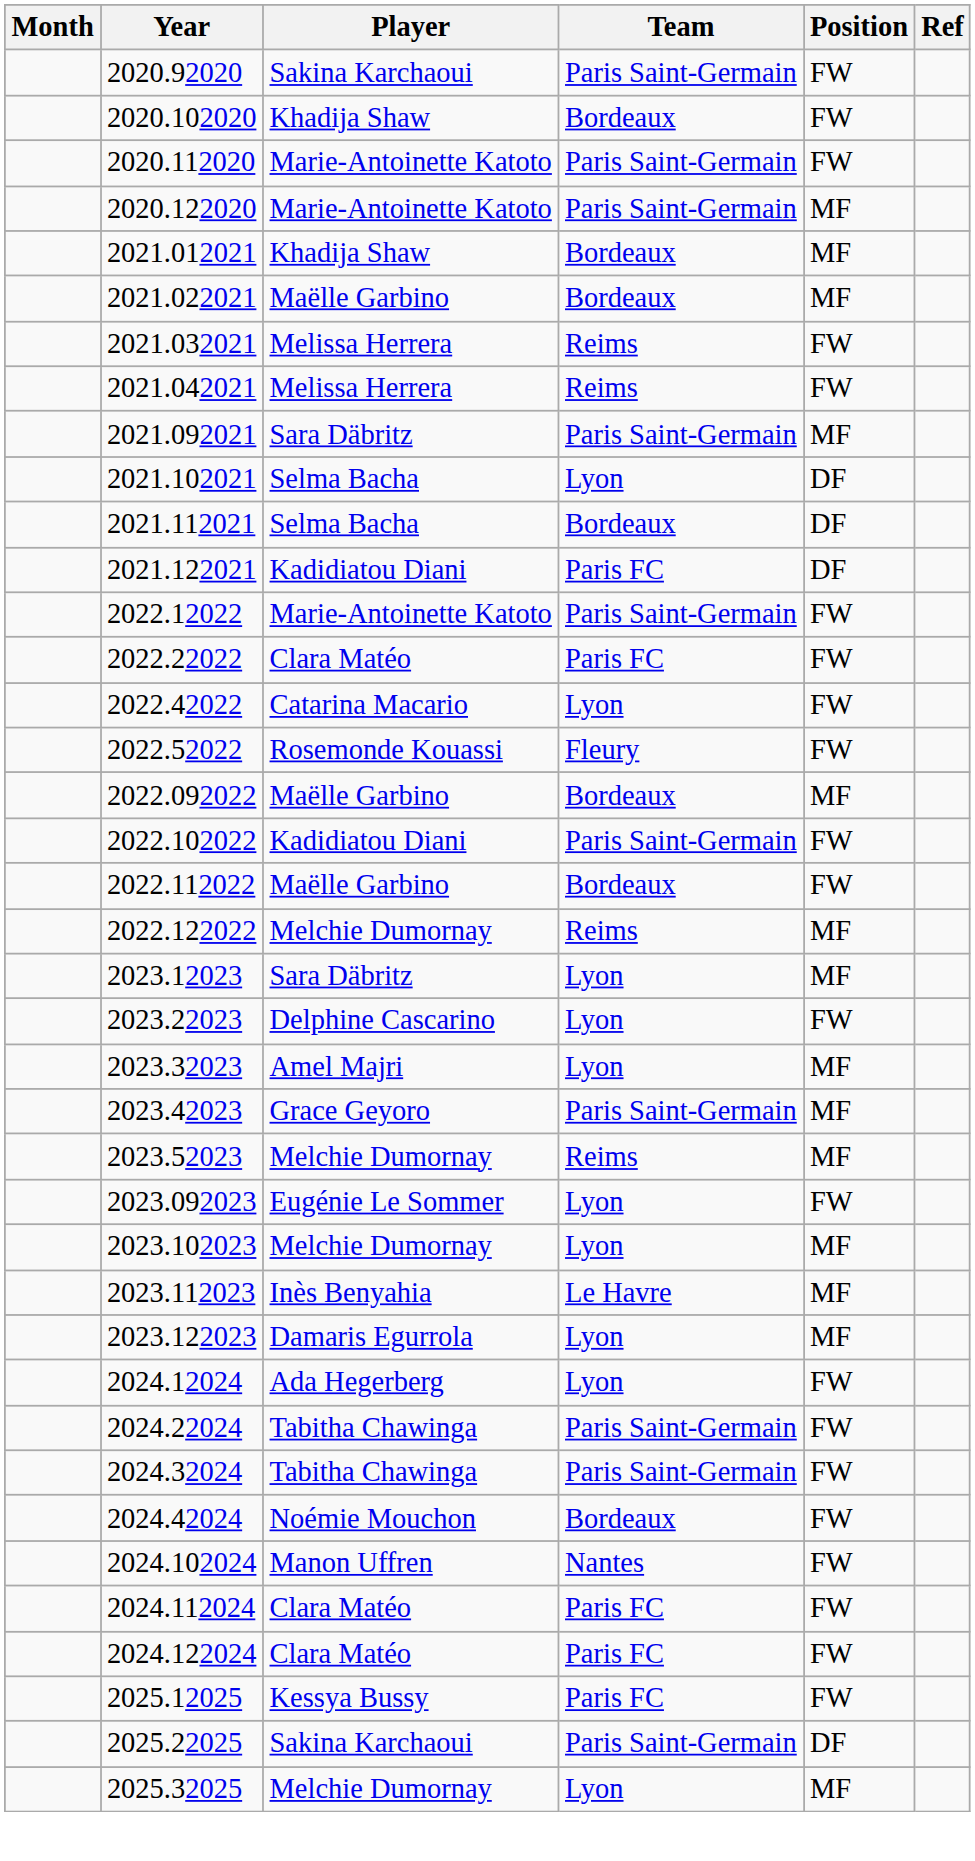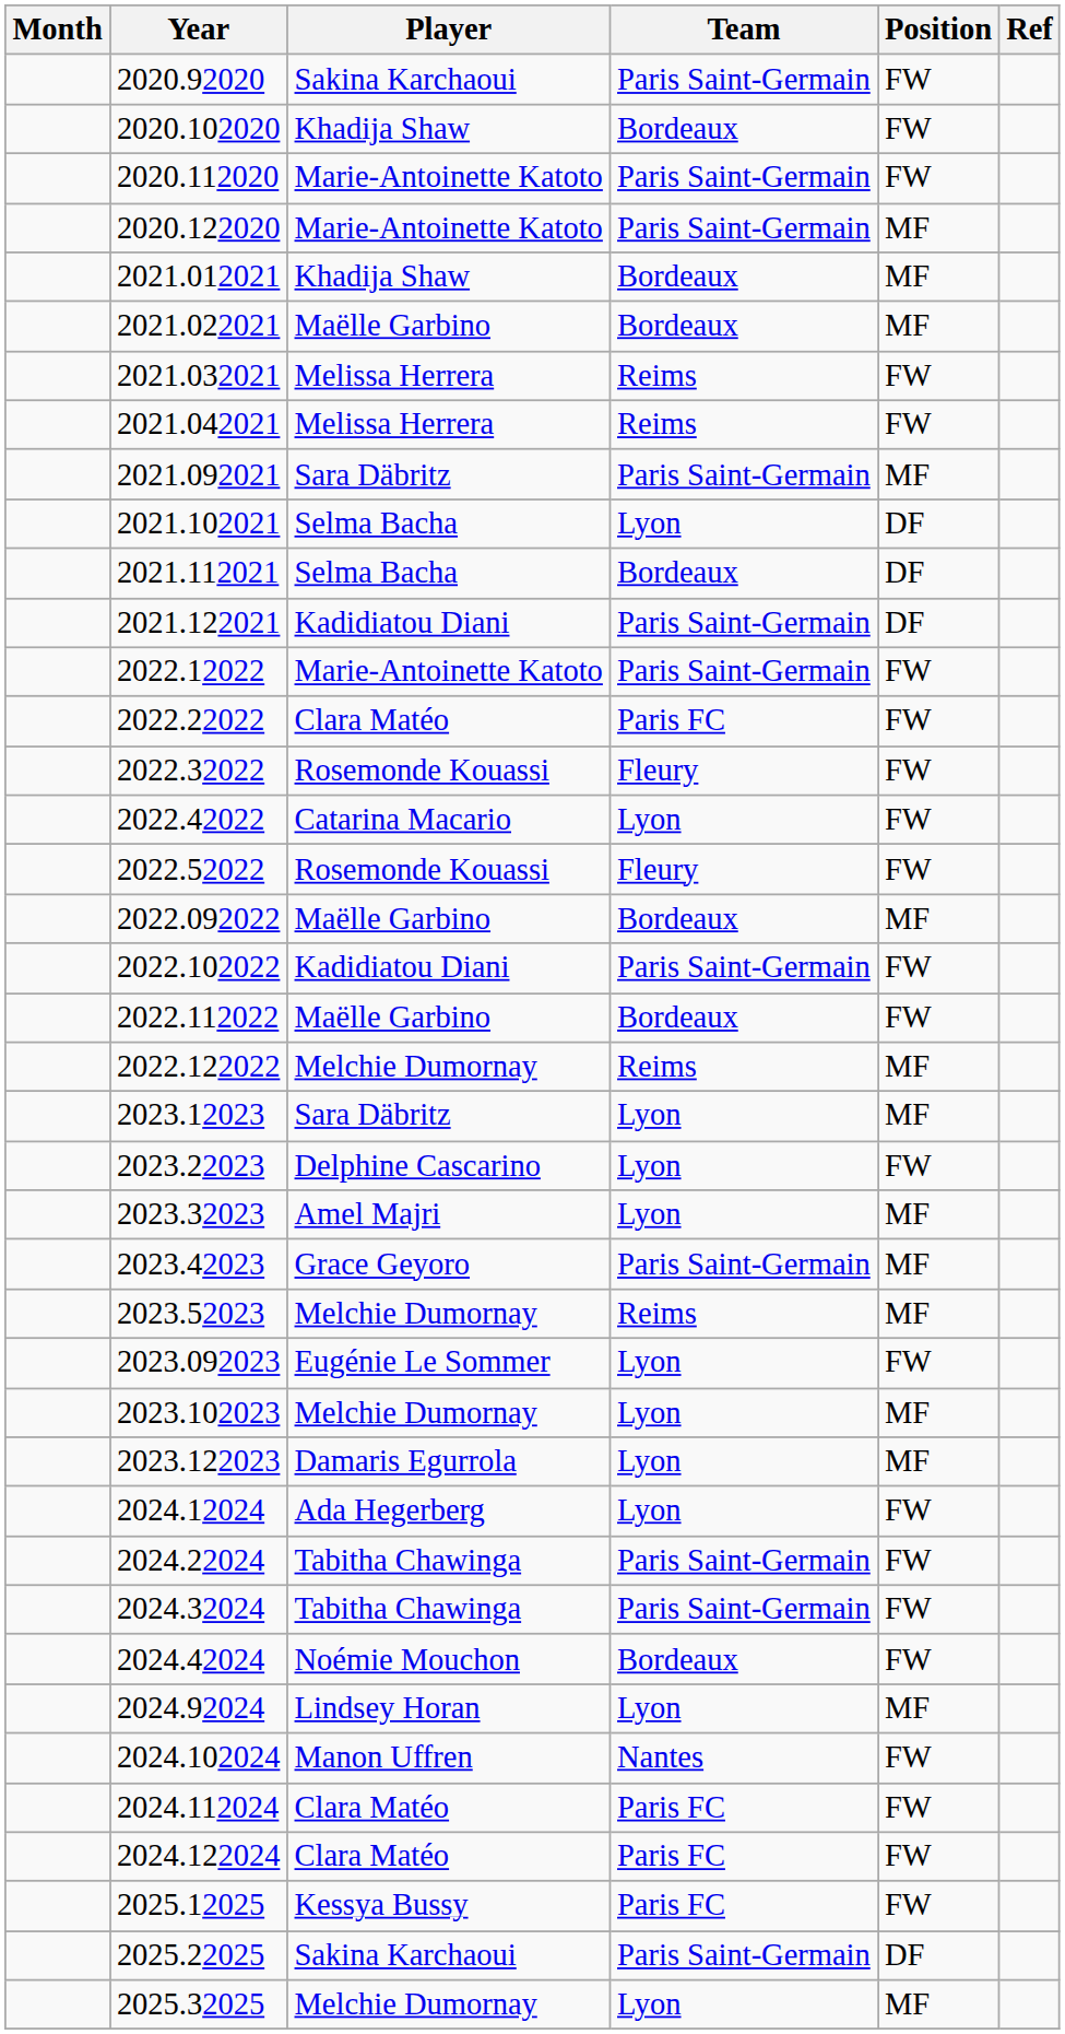2021.122021 | Team: Paris FC -> Paris Saint-Germain
+ row: 2022.32022 | Rosemonde Kouassi | Fleury | FW
- row: 2023.112023 | Inès Benyahia | Le Havre | MF
+ row: 2024.92024 | Lindsey Horan | Lyon | MF
